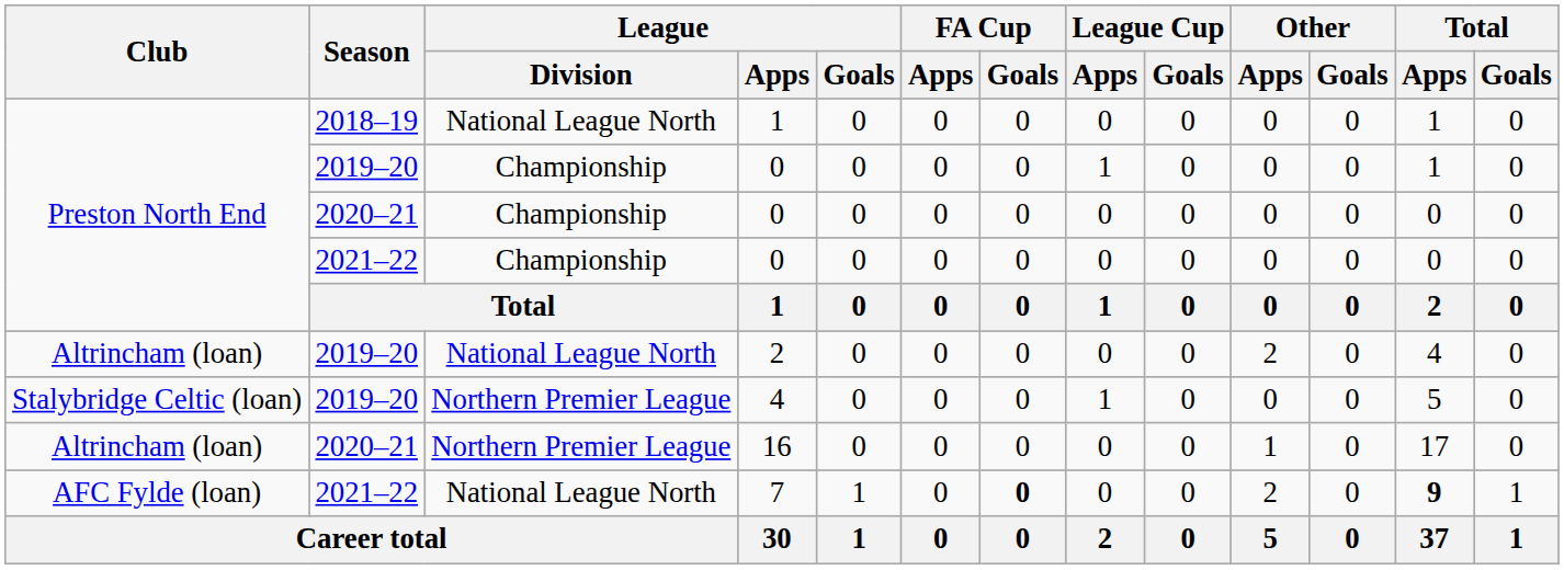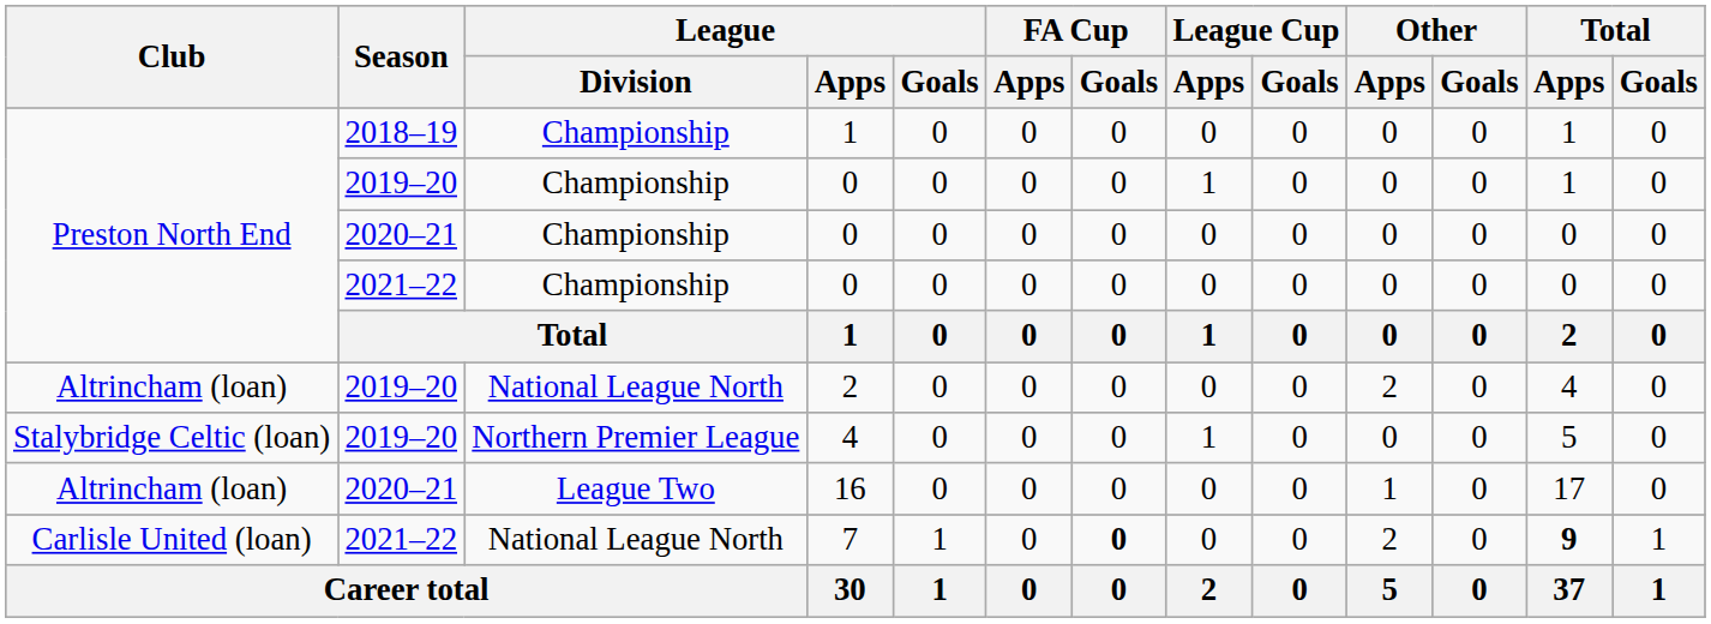2018–19 / 1 | League / Division: National League North -> Championship
16 | League / Division: Northern Premier League -> League Two
7 | Club: AFC Fylde (loan) -> Carlisle United (loan)
